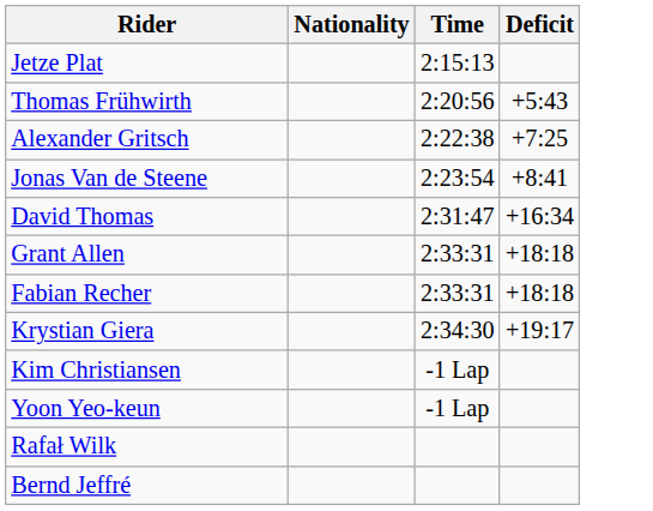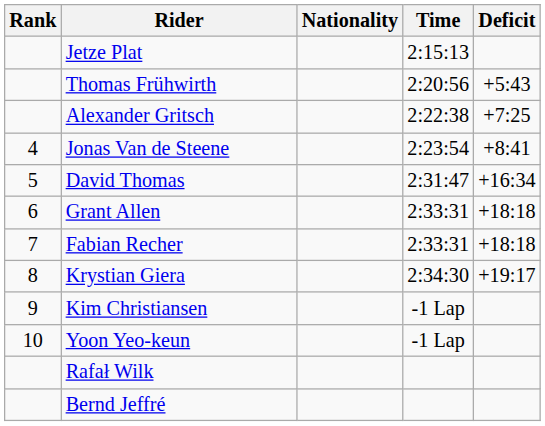+ column: Rank | 4 | 5 | 6 | 7 | 8 | 9 | 10
